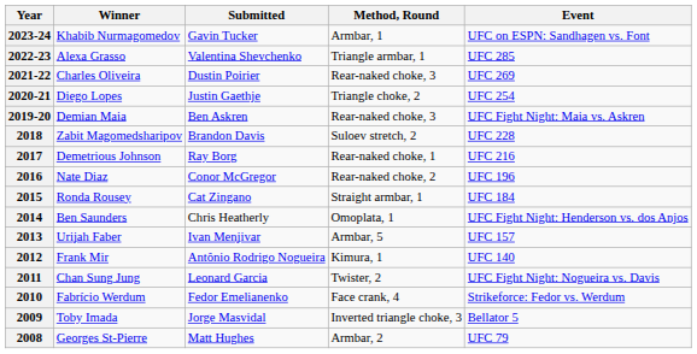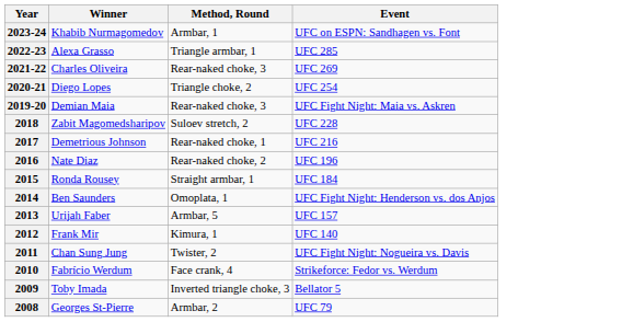- column: Submitted | Gavin Tucker | Valentina Shevchenko | Dustin Poirier | Justin Gaethje | Ben Askren | Brandon Davis | Ray Borg | Conor McGregor | Cat Zingano | Chris Heatherly | Ivan Menjivar | Antônio Rodrigo Nogueira | Leonard Garcia | Fedor Emelianenko | Jorge Masvidal | Matt Hughes
